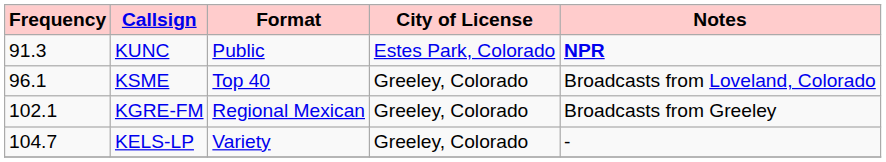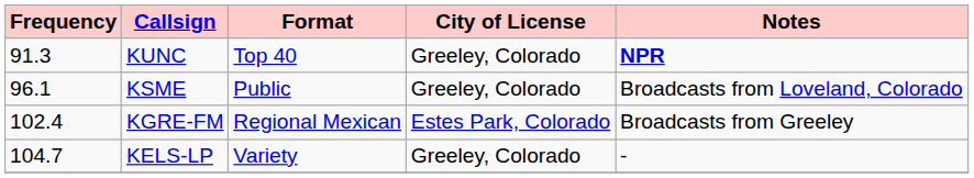KUNC | Format: Public -> Top 40
KUNC | City of License: Estes Park, Colorado -> Greeley, Colorado
KSME | Format: Top 40 -> Public
KGRE-FM | Frequency: 102.1 -> 102.4
KGRE-FM | City of License: Greeley, Colorado -> Estes Park, Colorado
